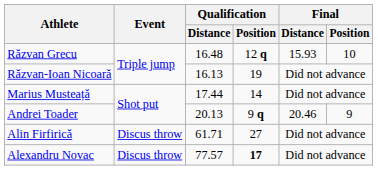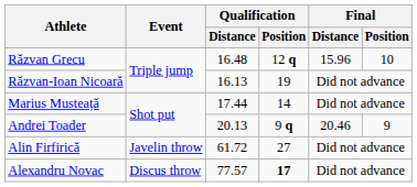Răzvan Grecu | Final / Distance: 15.93 -> 15.96
Alin Firfirică | Event: Discus throw -> Javelin throw
Alin Firfirică | Qualification / Distance: 61.71 -> 61.72
